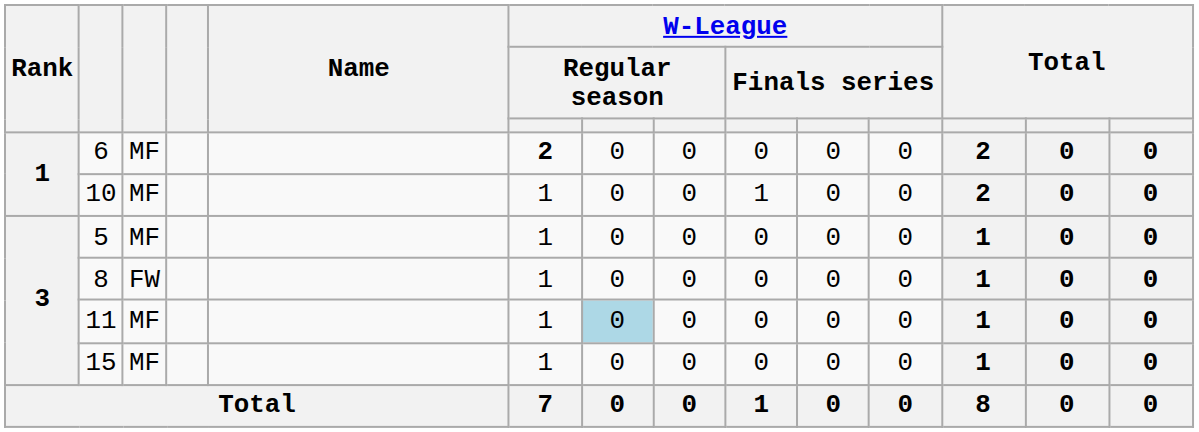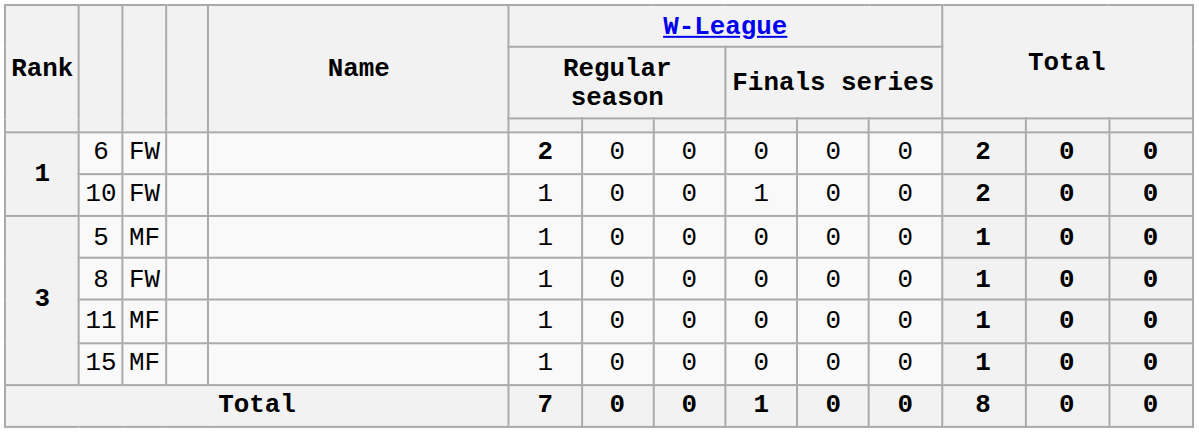6 | column 3: MF -> FW
10 | column 3: MF -> FW
11 | column 7: lightblue background -> no background
